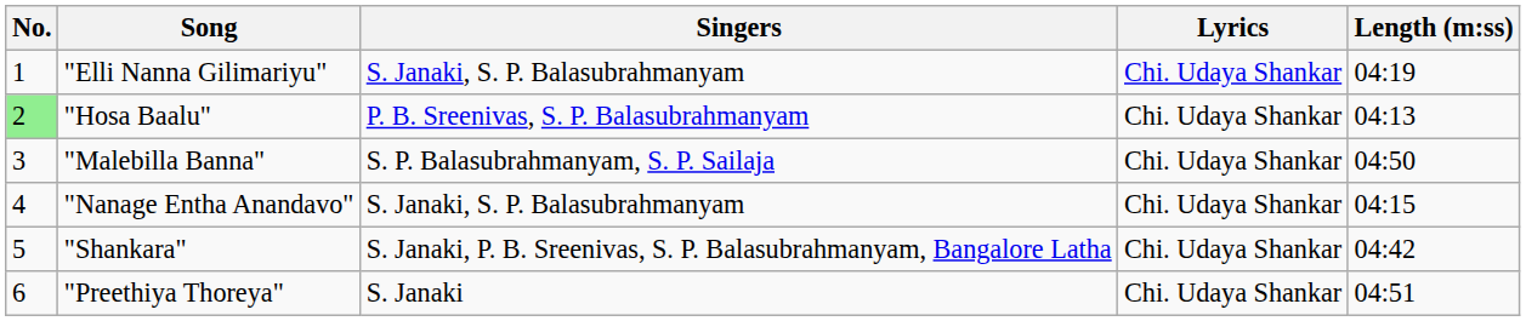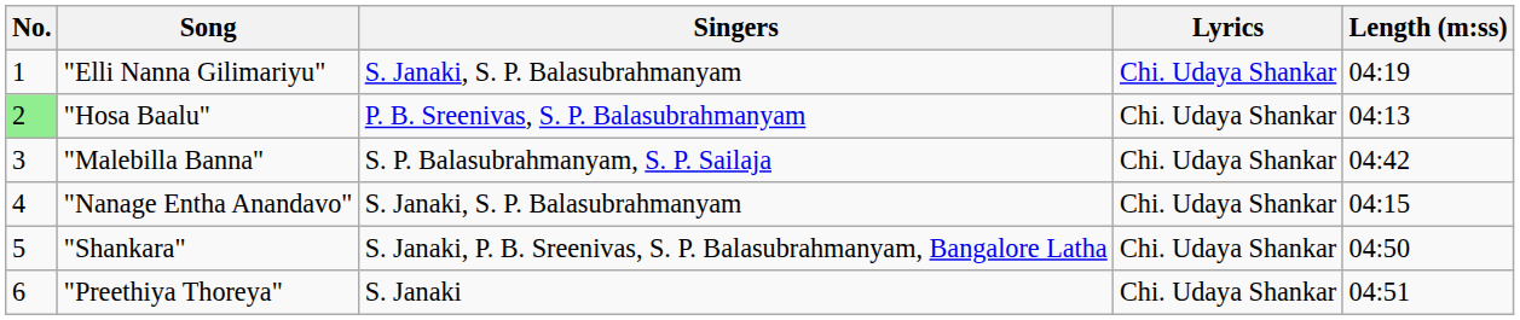"Malebilla Banna" | Length (m:ss): 04:50 -> 04:42
"Shankara" | Length (m:ss): 04:42 -> 04:50
